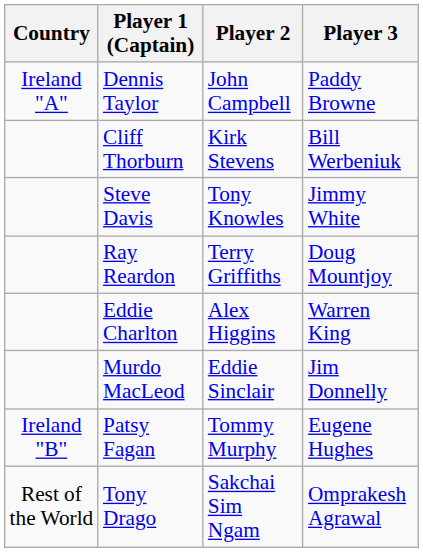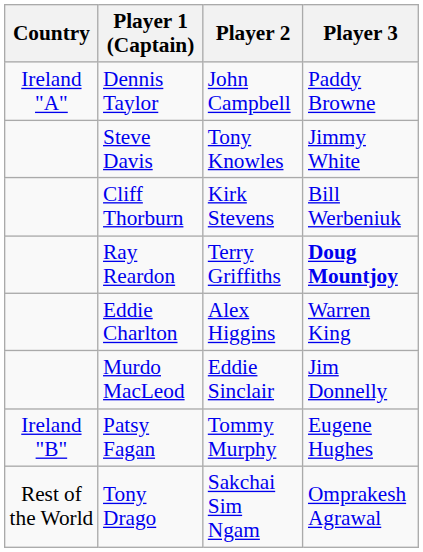rows swapped: Steve Davis <-> Cliff Thorburn
Ray Reardon | Player 3: normal -> bold
